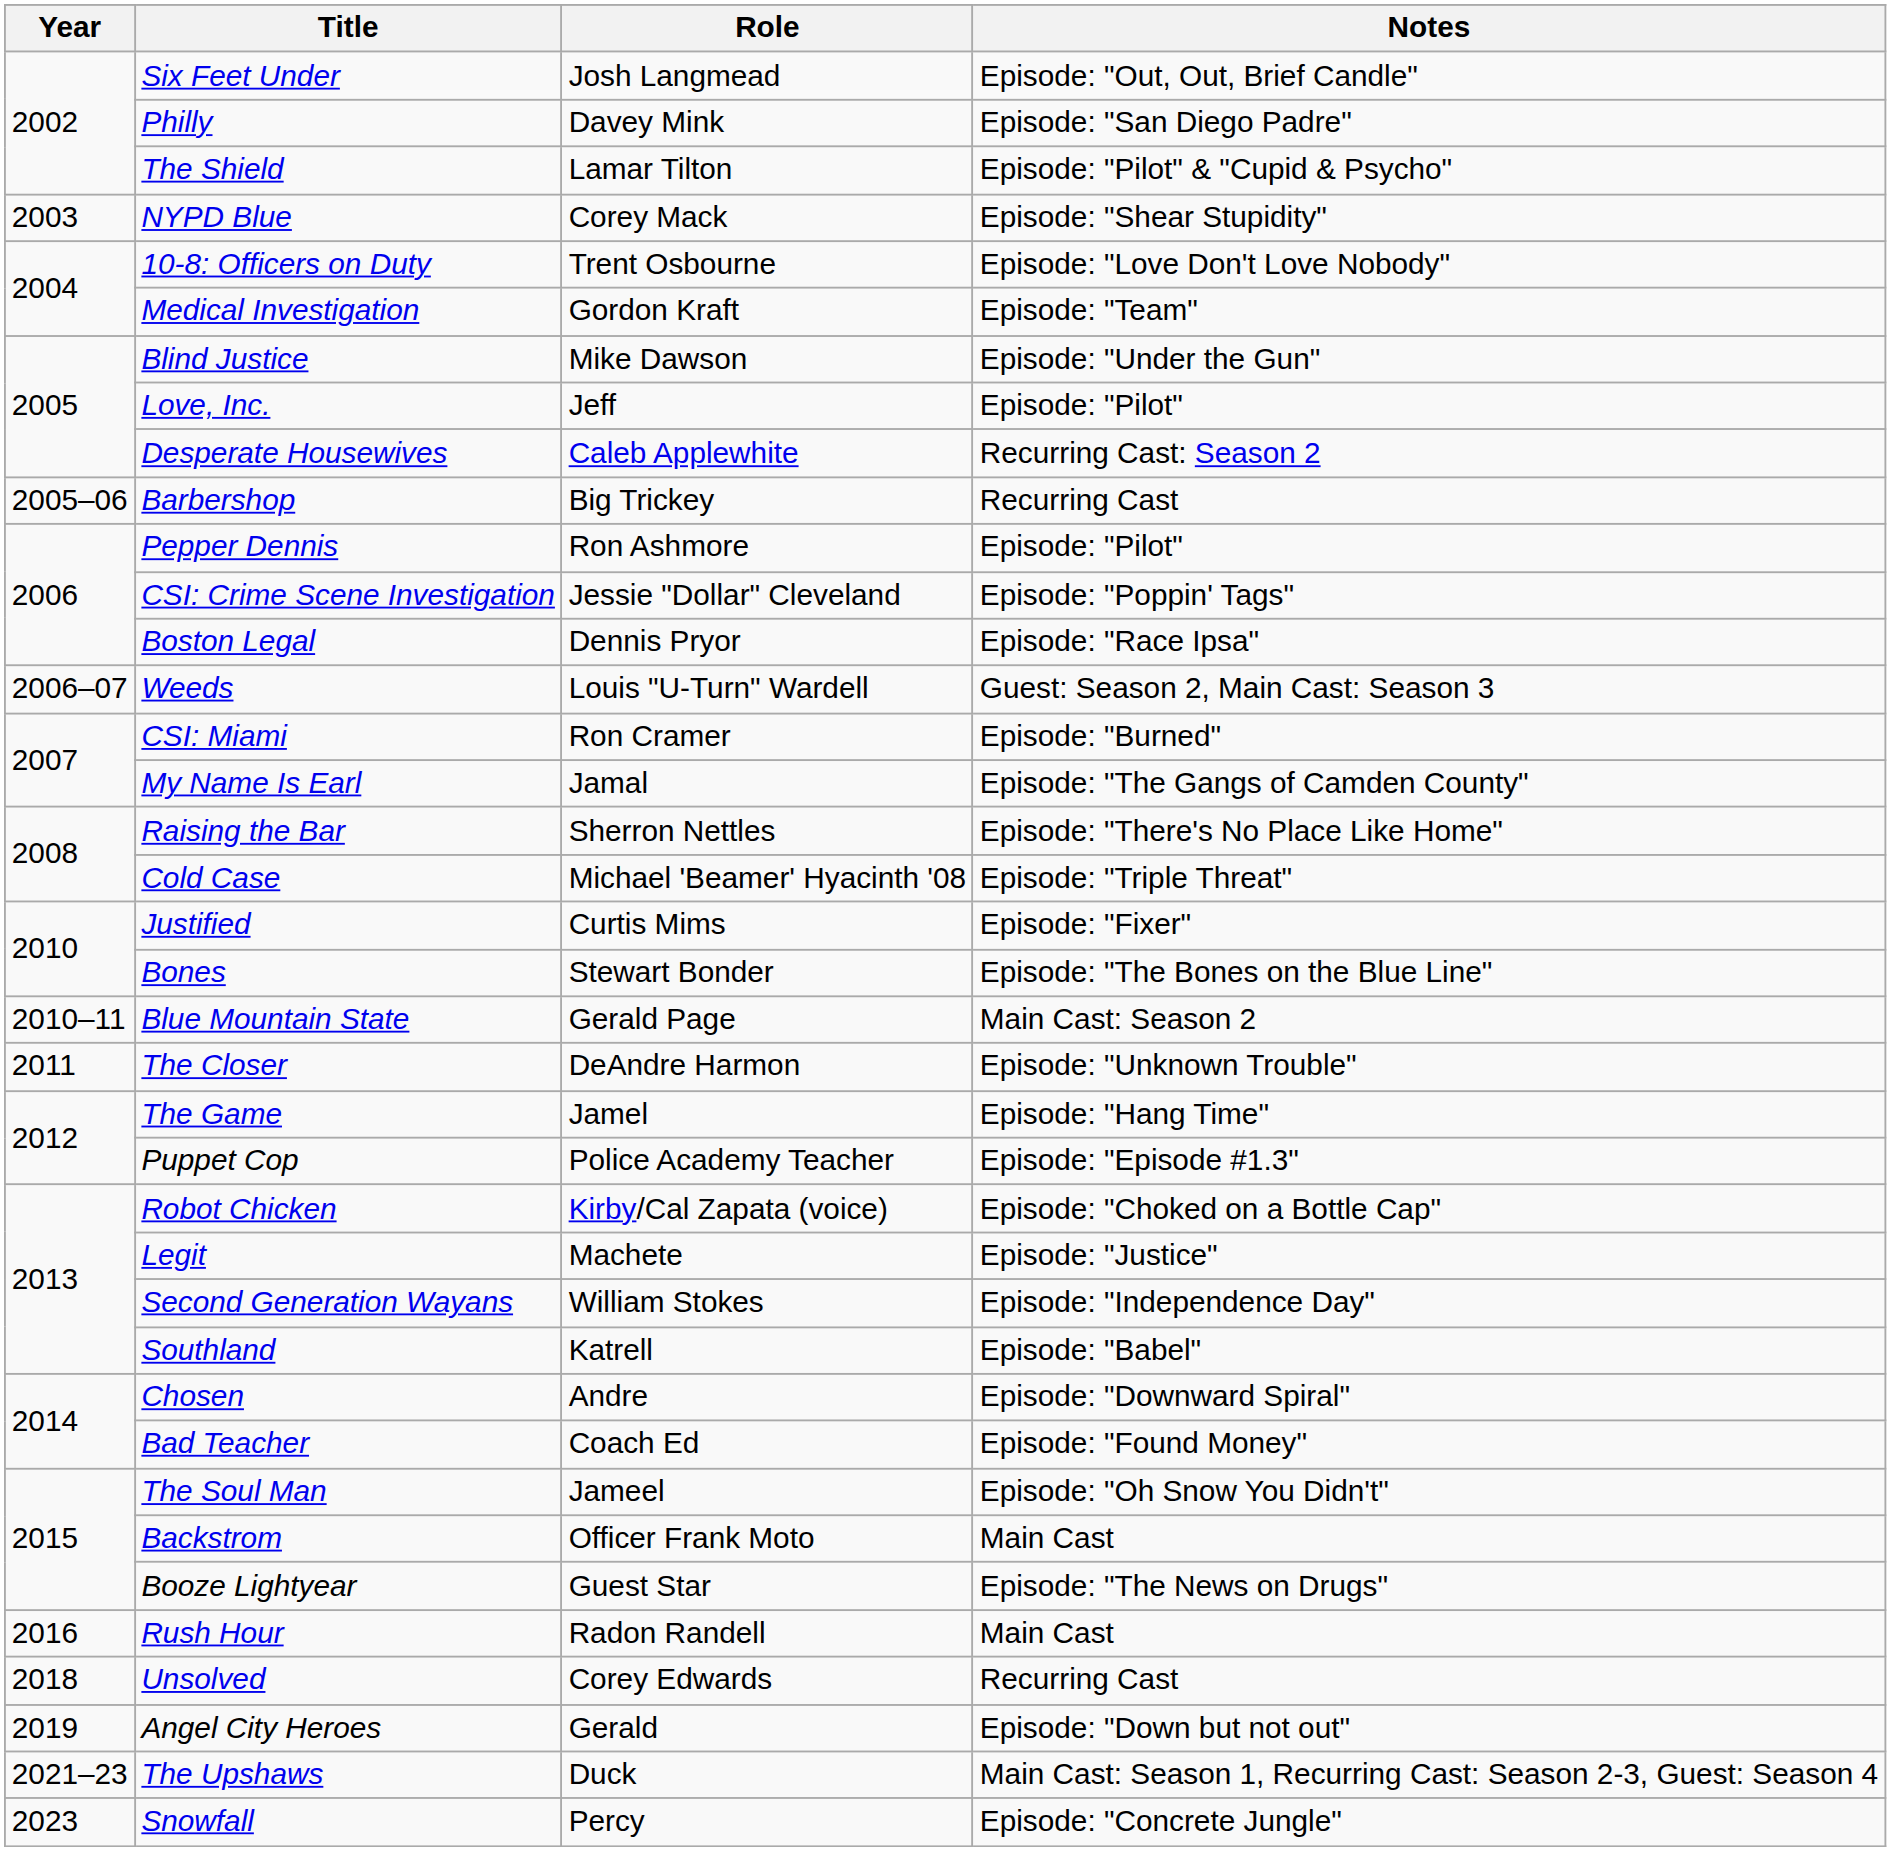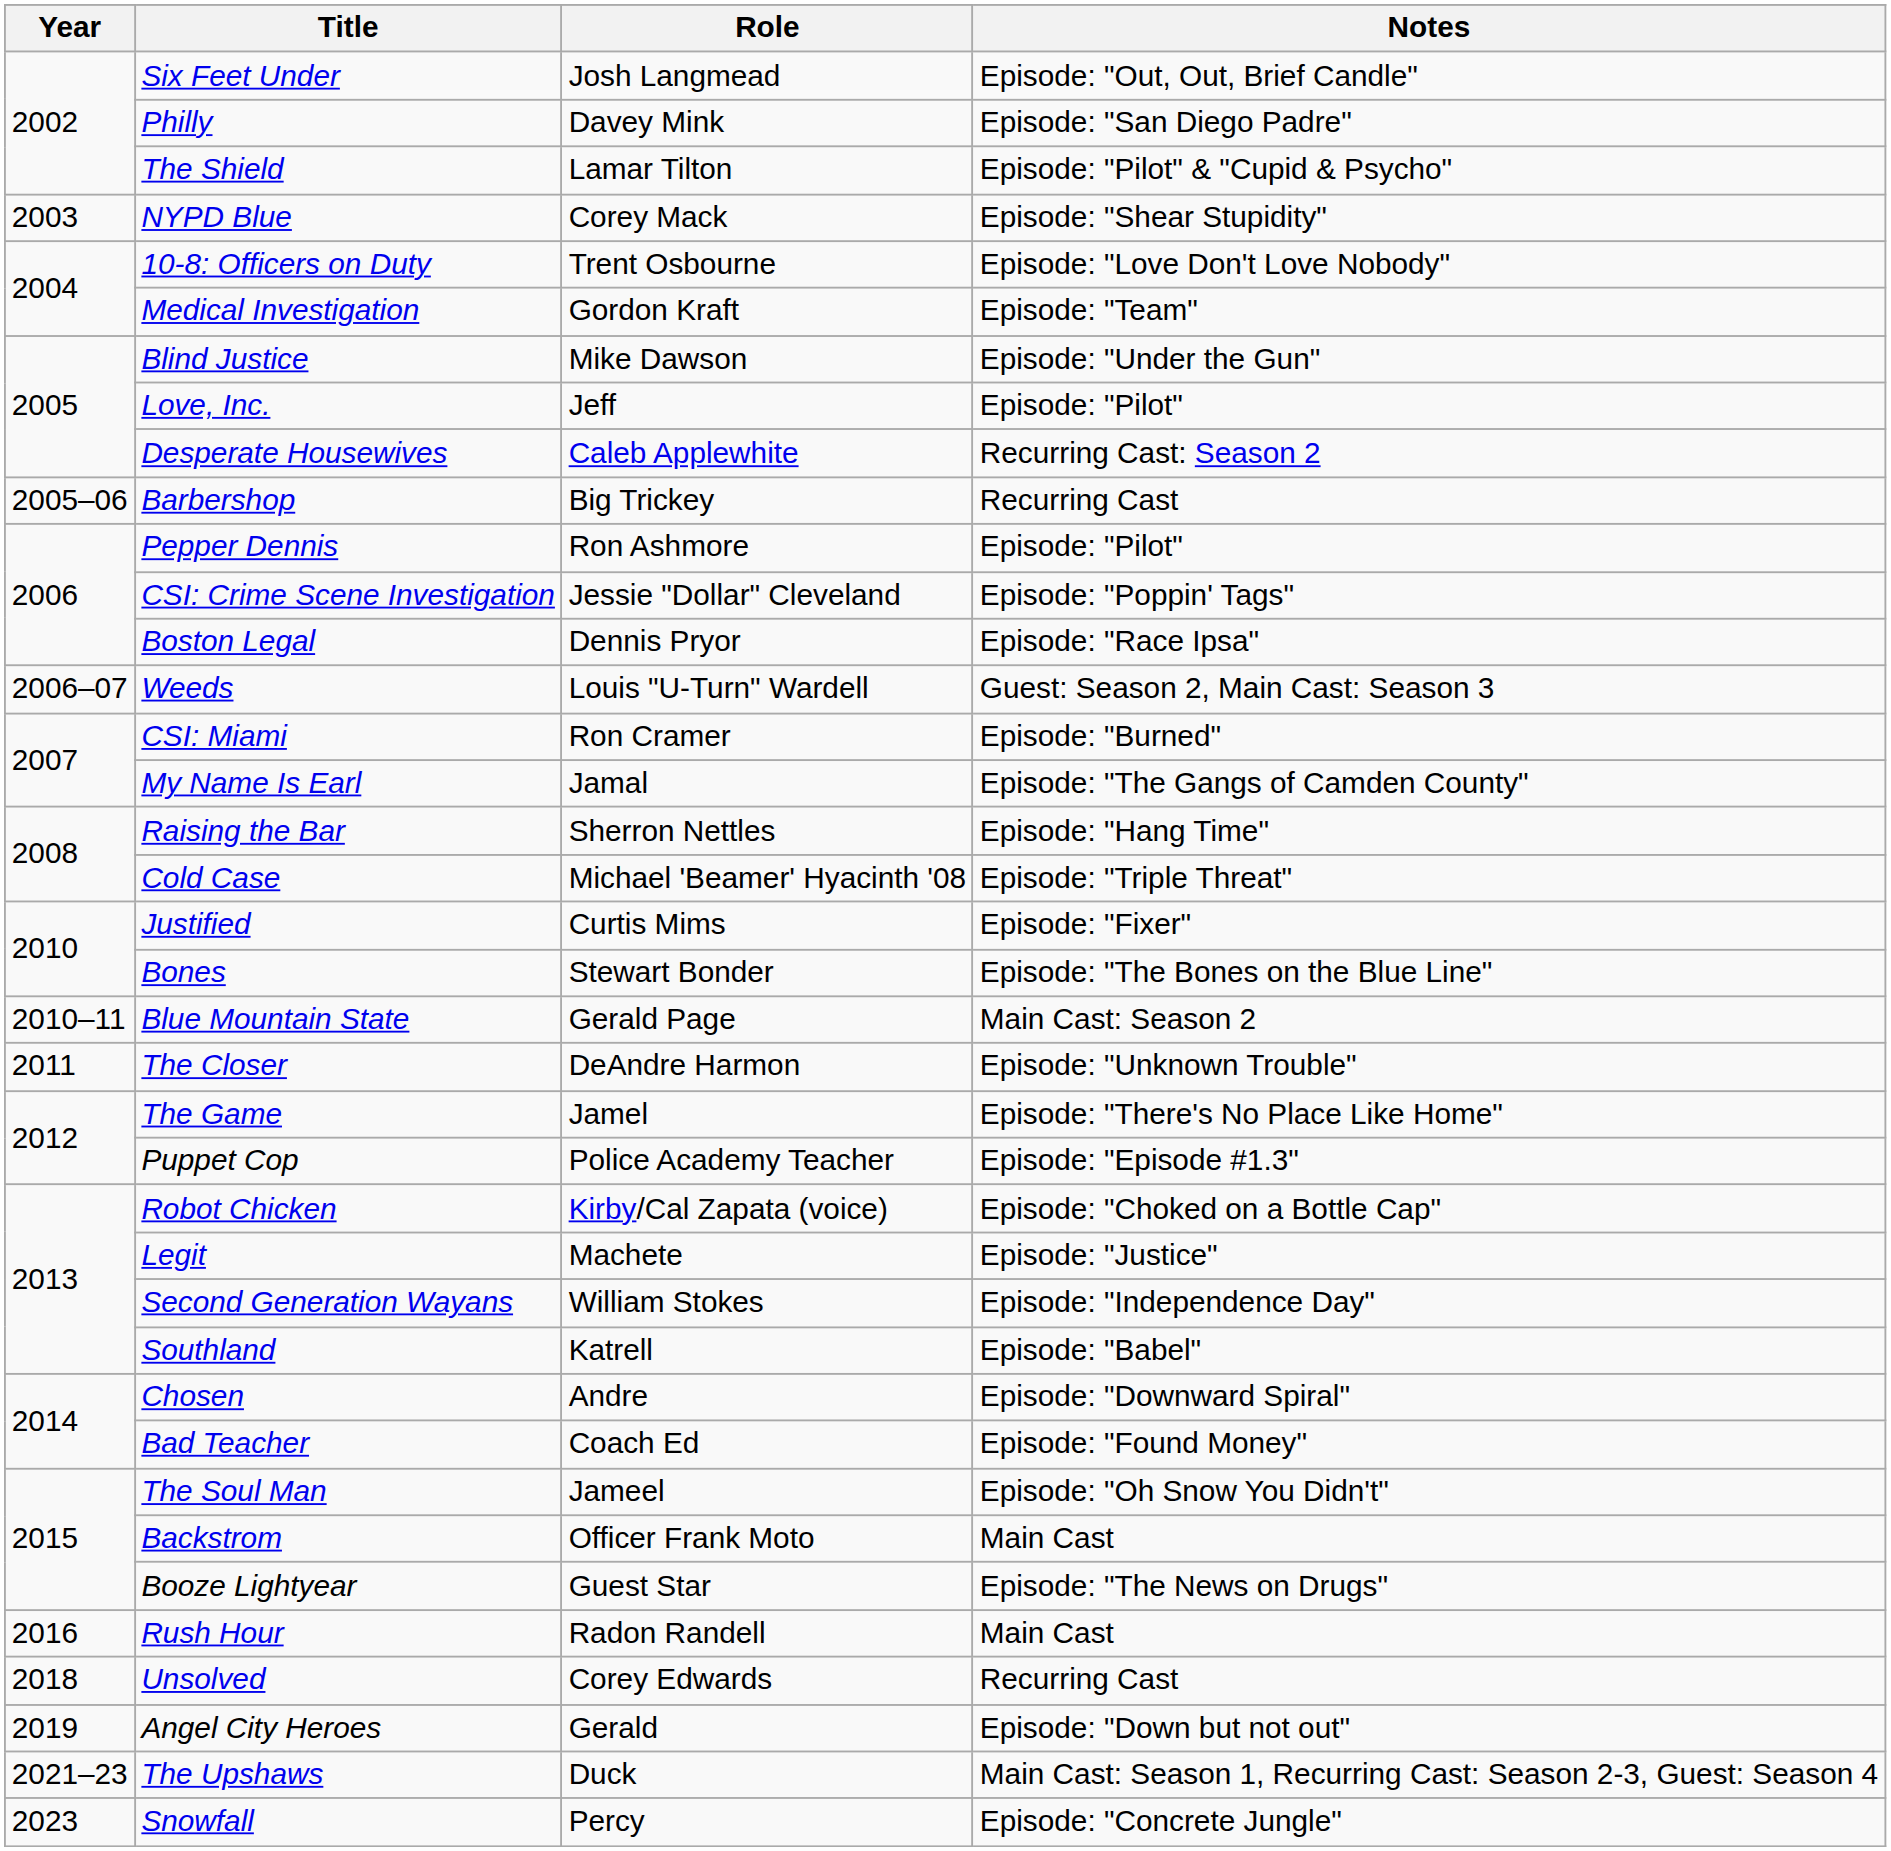Raising the Bar | Notes: Episode: "There's No Place Like Home" -> Episode: "Hang Time"
The Game | Notes: Episode: "Hang Time" -> Episode: "There's No Place Like Home"
